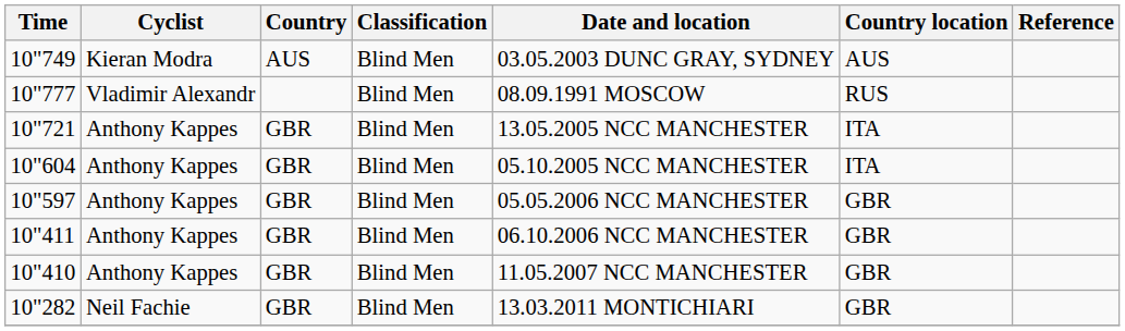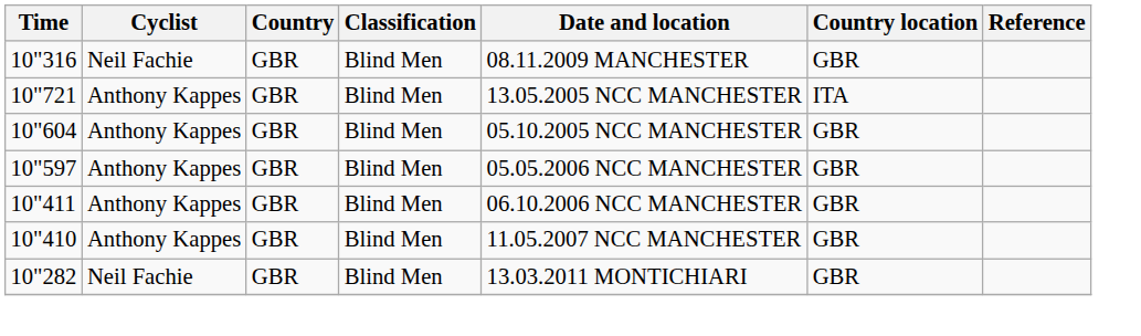- row: 10"749 | Kieran Modra | AUS | Blind Men | 03.05.2003 DUNC GRAY, SYDNEY | AUS
+ row: 10"316 | Neil Fachie | GBR | Blind Men | 08.11.2009 MANCHESTER | GBR
- row: 10"777 | Vladimir Alexandr | Blind Men | 08.09.1991 MOSCOW | RUS
10"604 | Country location: ITA -> GBR
